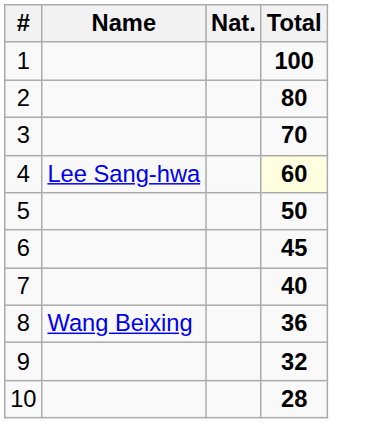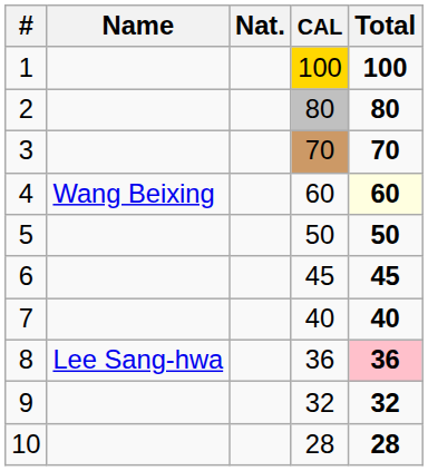+ column: CAL | 100 | 80 | 70 | 60 | 50 | 45 | 40 | 36 | 32 | 28
4 | Name: Lee Sang-hwa -> Wang Beixing
8 | Name: Wang Beixing -> Lee Sang-hwa
8 | Total: no background -> pink background
